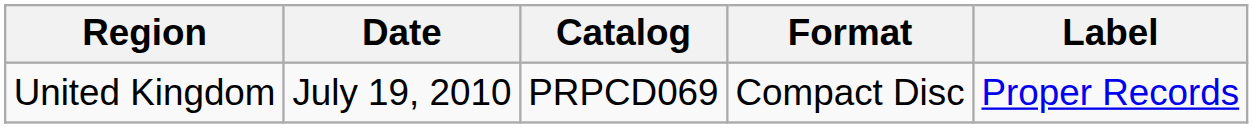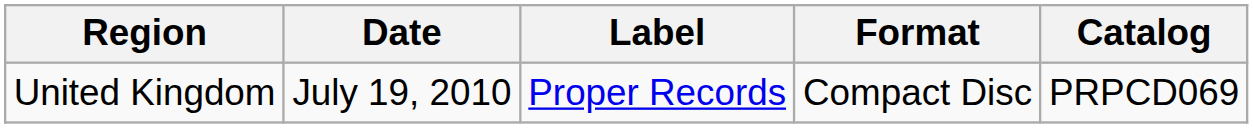columns swapped: Label <-> Catalog
